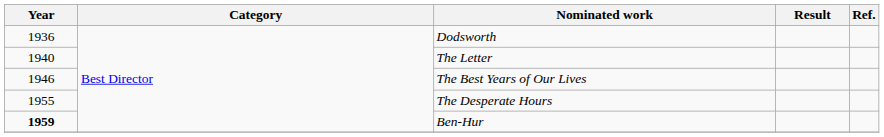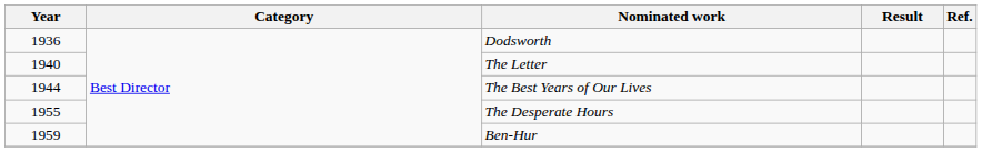The Best Years of Our Lives | Year: 1946 -> 1944
Ben-Hur | Year: bold -> normal
